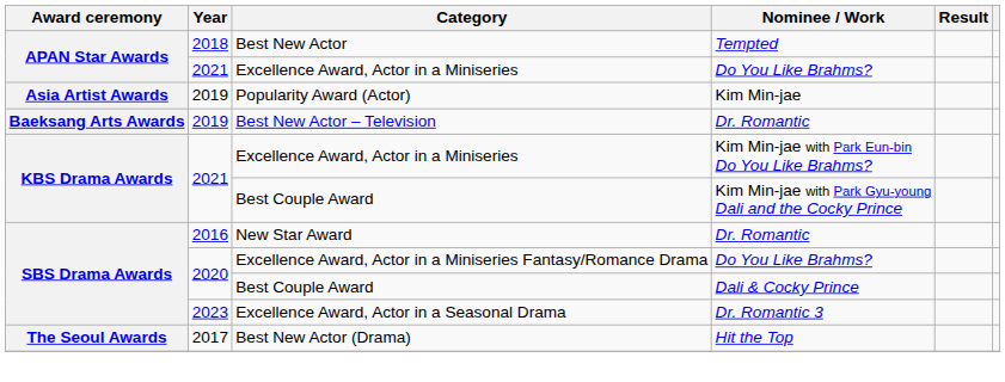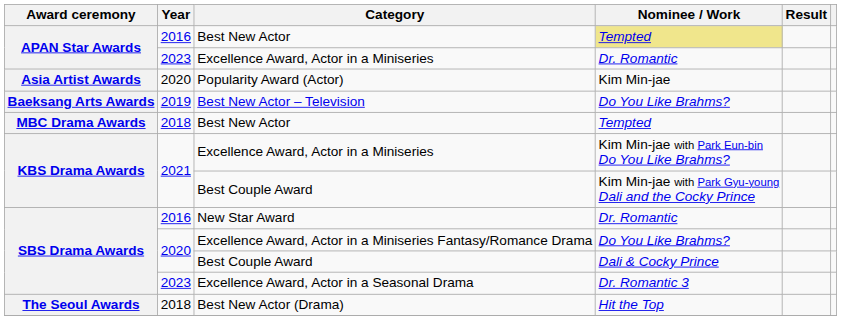APAN Star Awards / Best New Actor | Year: 2018 -> 2016
APAN Star Awards / Best New Actor | Nominee / Work: no background -> khaki background
APAN Star Awards / Excellence Award, Actor in a Miniseries | Year: 2021 -> 2023
APAN Star Awards / Excellence Award, Actor in a Miniseries | Nominee / Work: Do You Like Brahms? -> Dr. Romantic
Popularity Award (Actor) | Year: 2019 -> 2020
Best New Actor – Television | Nominee / Work: Dr. Romantic -> Do You Like Brahms?
+ row: MBC Drama Awards | 2018 | Best New Actor | Tempted
Best New Actor (Drama) | Year: 2017 -> 2018
